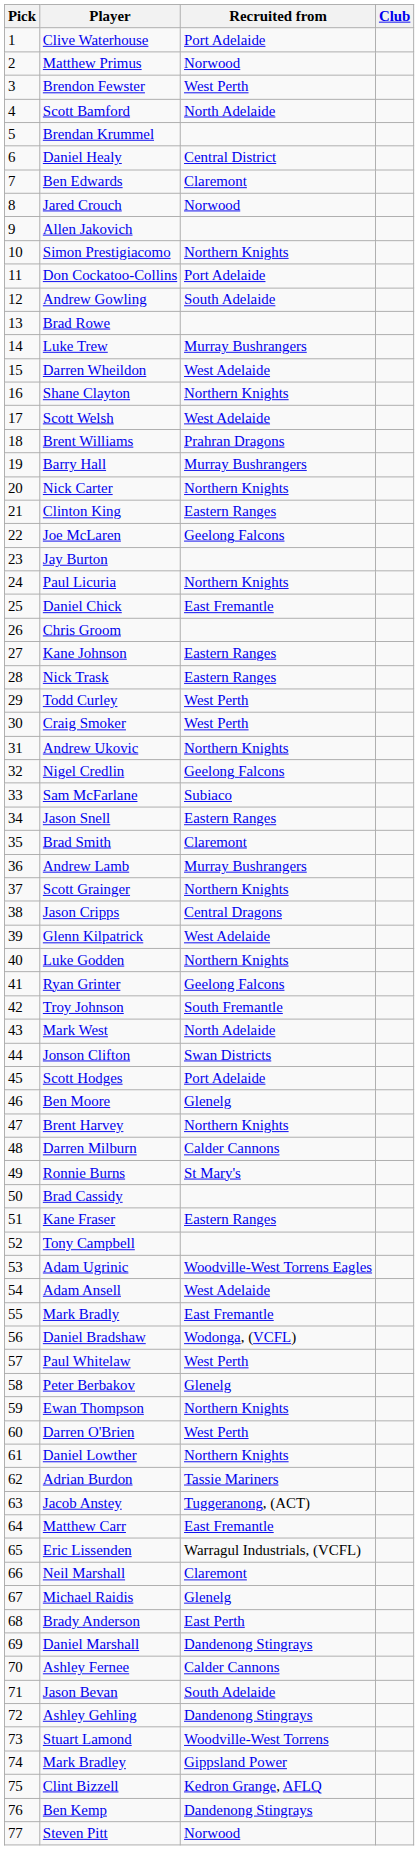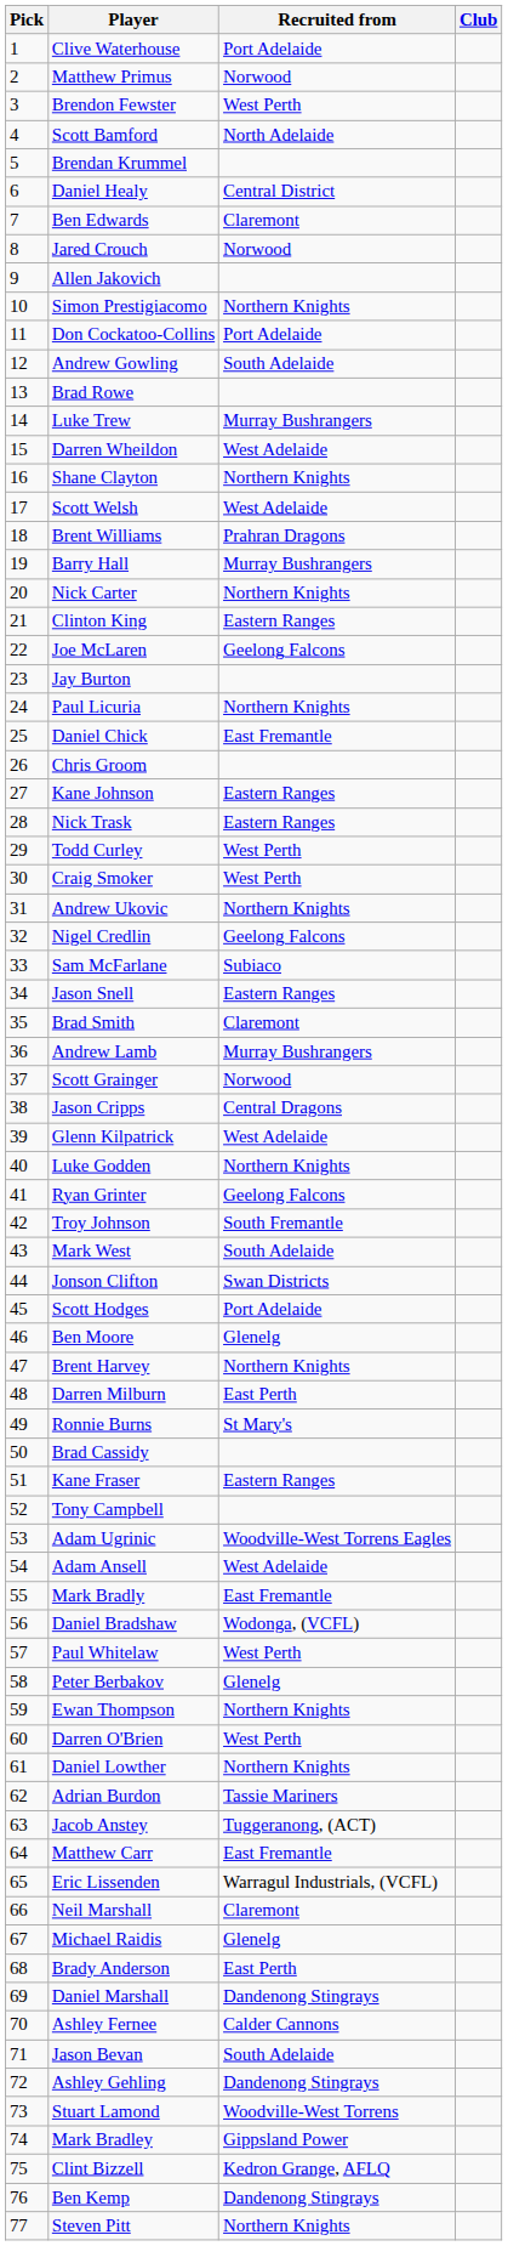Scott Grainger | Recruited from: Northern Knights -> Norwood
Mark West | Recruited from: North Adelaide -> South Adelaide
Darren Milburn | Recruited from: Calder Cannons -> East Perth
Steven Pitt | Recruited from: Norwood -> Northern Knights
